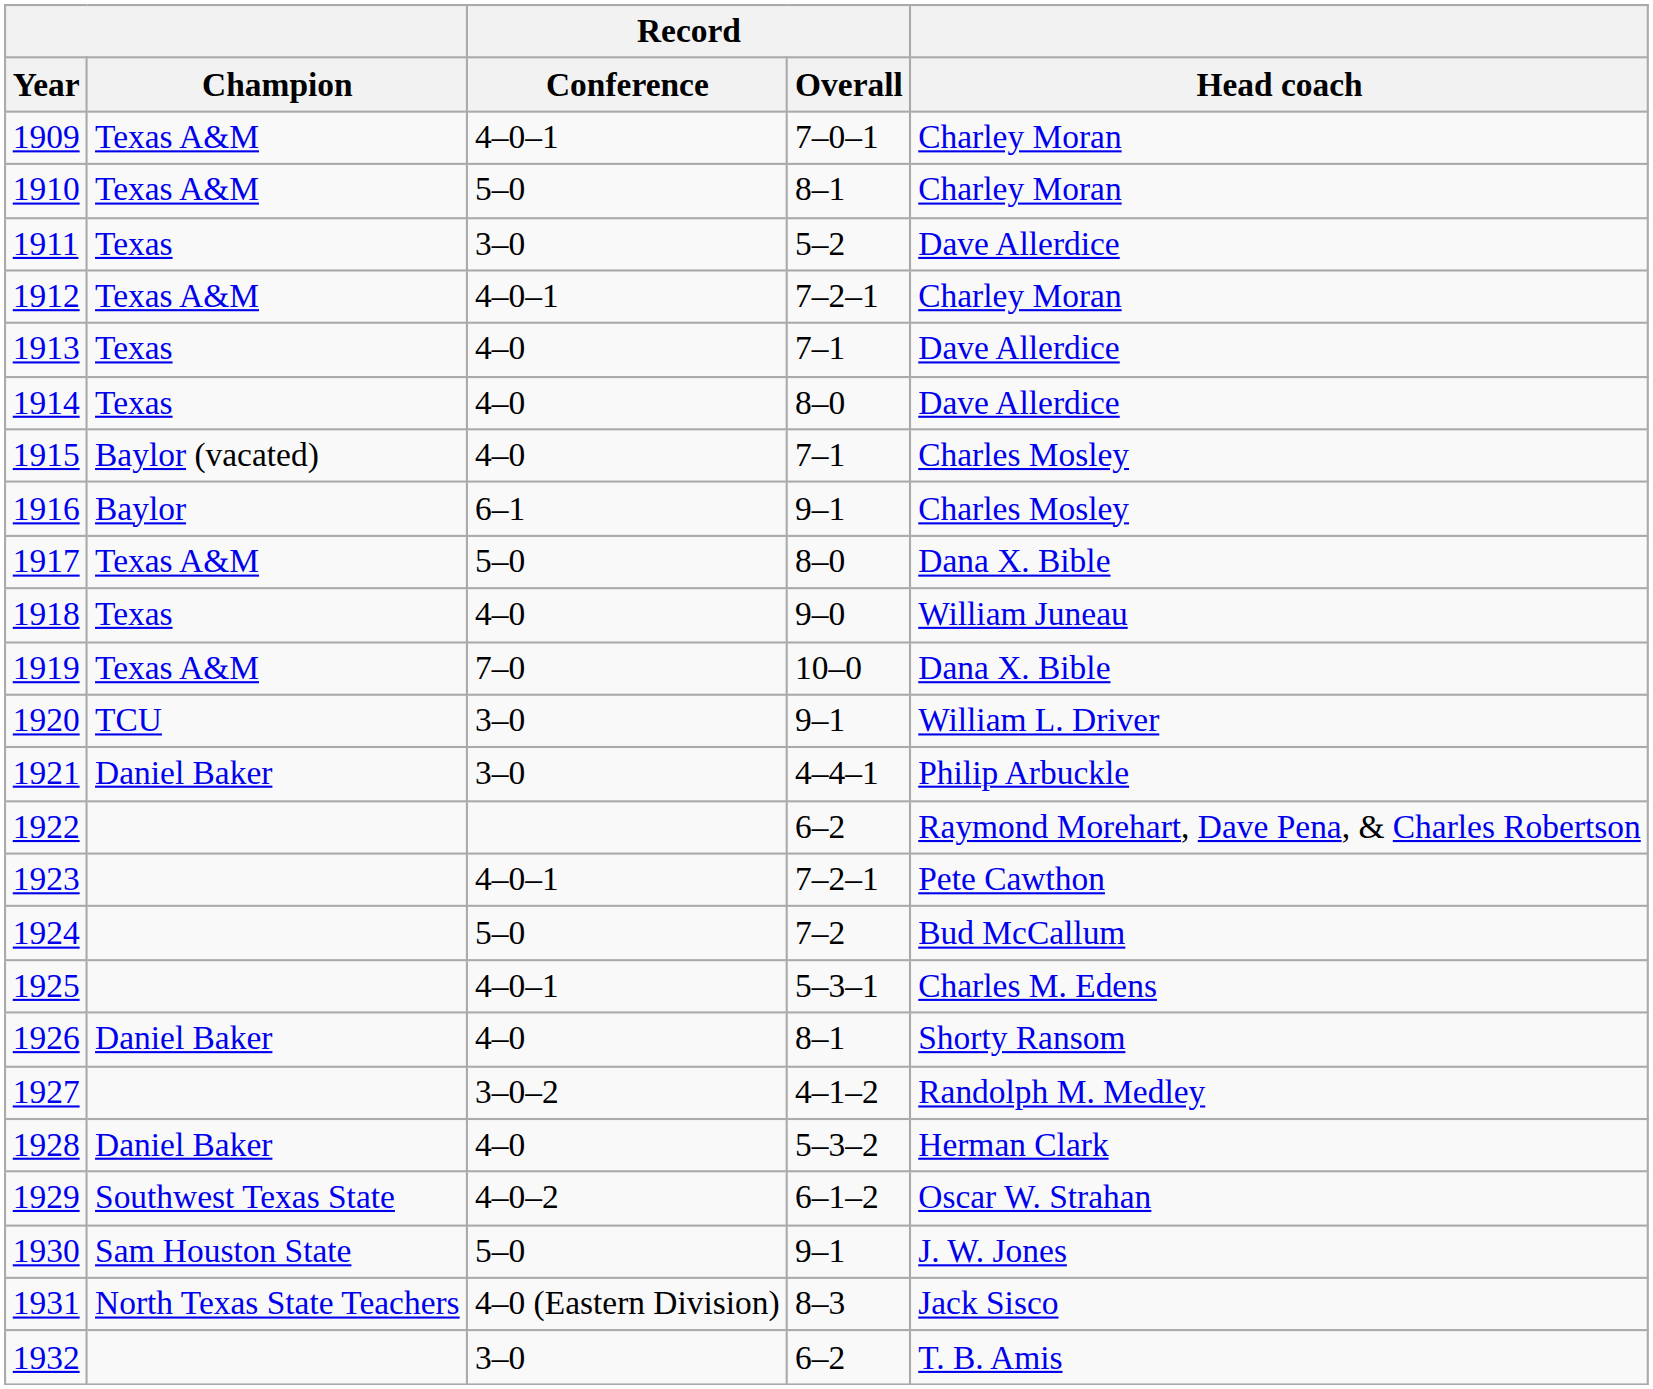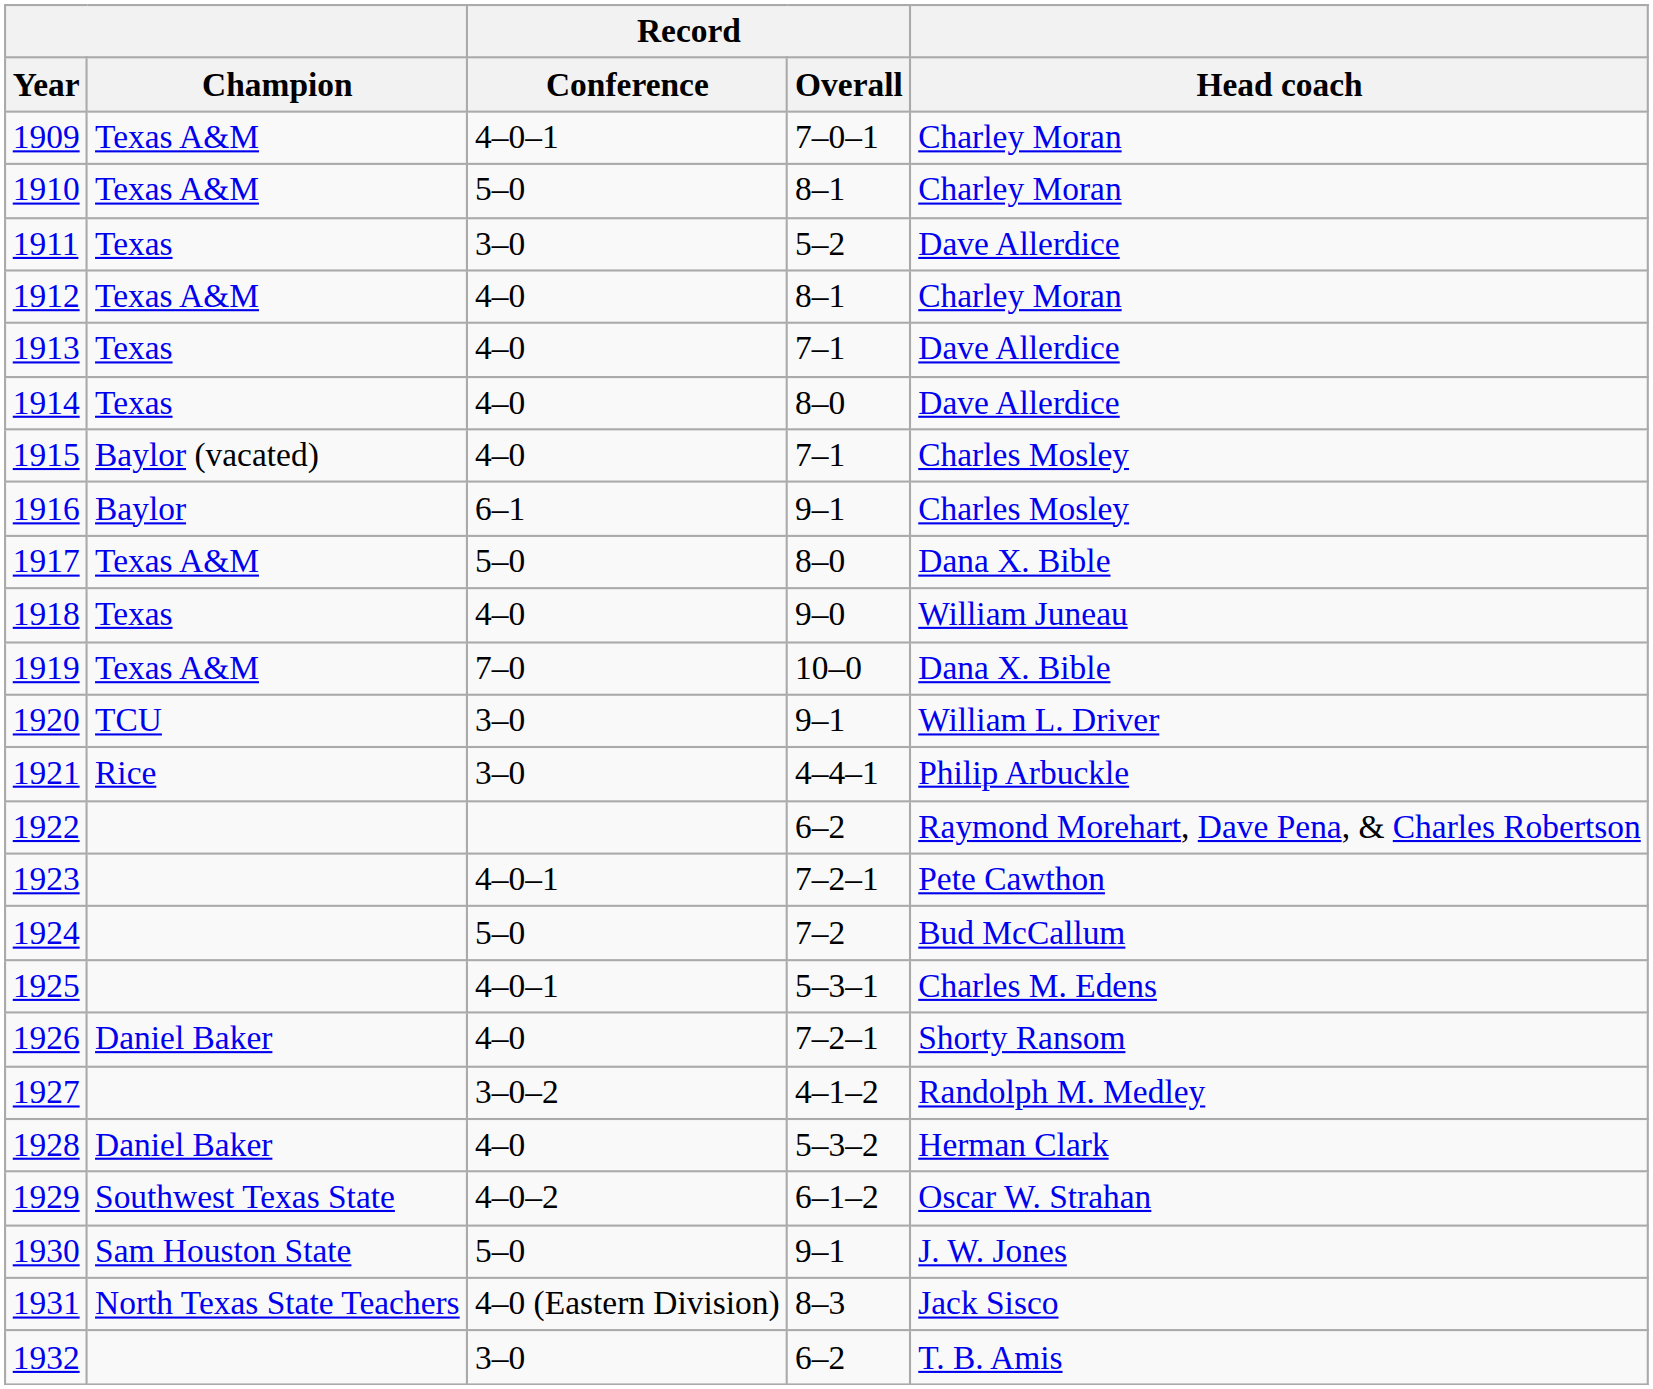1912 | Record / Conference: 4–0–1 -> 4–0
1912 | Record / Overall: 7–2–1 -> 8–1
1921 | Champion: Daniel Baker -> Rice
1926 | Record / Overall: 8–1 -> 7–2–1
